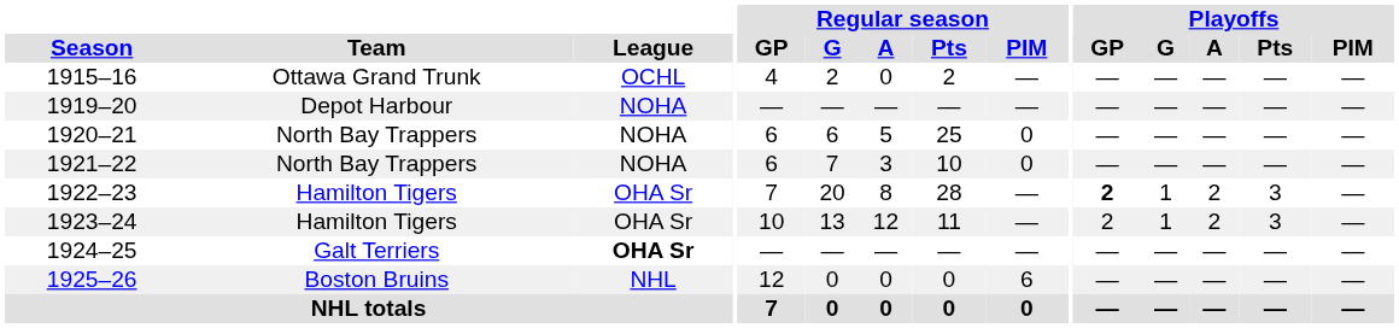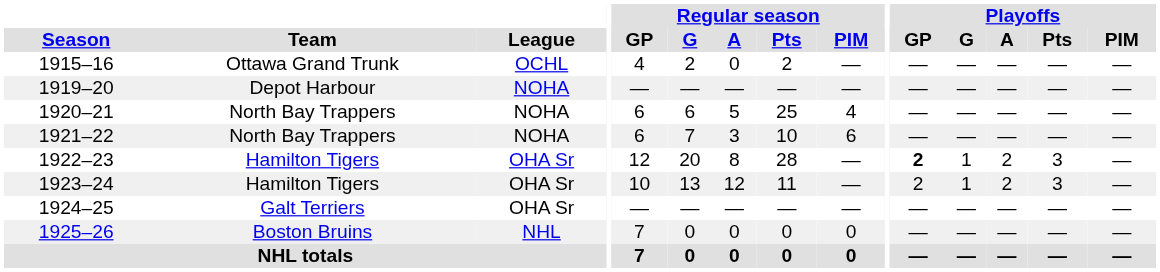1920–21 | Regular season / PIM: 0 -> 4
1921–22 | Regular season / PIM: 0 -> 6
1922–23 | Regular season / GP: 7 -> 12
1924–25 | League: bold -> normal
1925–26 | Regular season / GP: 12 -> 7
1925–26 | Regular season / PIM: 6 -> 0
